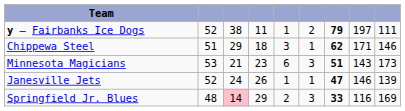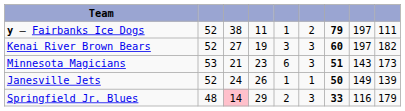- row: Chippewa Steel | 51 | 29 | 18 | 3 | 1 | 62 | 171 | 146
+ row: Kenai River Brown Bears | 52 | 27 | 19 | 3 | 3 | 60 | 197 | 182
Janesville Jets | column 7: 47 -> 50
Janesville Jets | column 8: 146 -> 149
Springfield Jr. Blues | column 9: 169 -> 179
